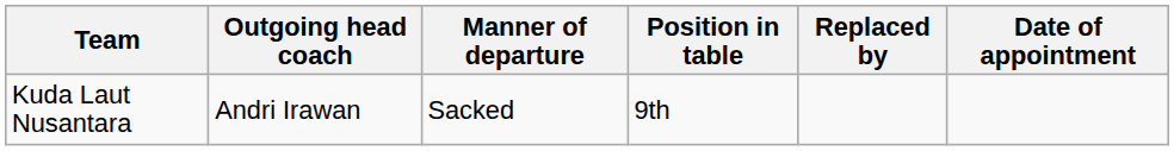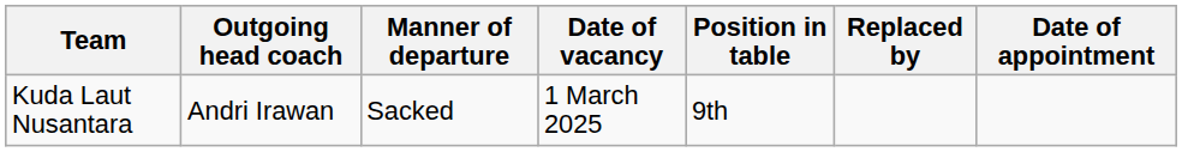+ column: Date of vacancy | 1 March 2025
